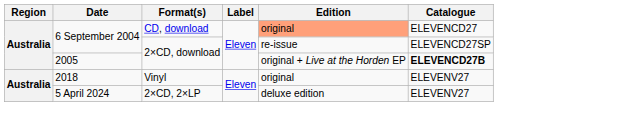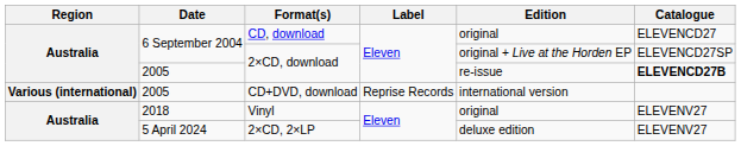CD, download | Edition: lightsalmon background -> no background
6 September 2004 / 2×CD, download | Edition: re-issue -> original + Live at the Horden EP
2005 / 2×CD, download | Edition: original + Live at the Horden EP -> re-issue
+ row: Various (international) | 2005 | CD+DVD, download | Reprise Records | international version
